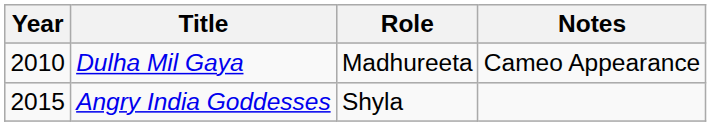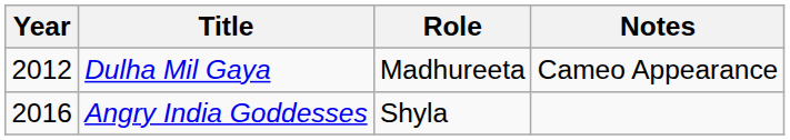Dulha Mil Gaya | Year: 2010 -> 2012
Angry India Goddesses | Year: 2015 -> 2016
